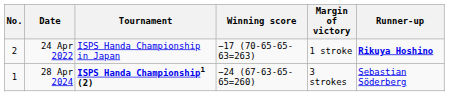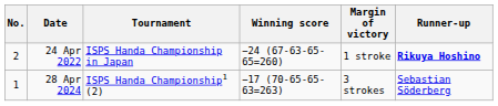24 Apr 2022 | Winning score: −17 (70-65-65-63=263) -> −24 (67-63-65-65=260)
28 Apr 2024 | Tournament: bold -> normal
28 Apr 2024 | Winning score: −24 (67-63-65-65=260) -> −17 (70-65-65-63=263)
